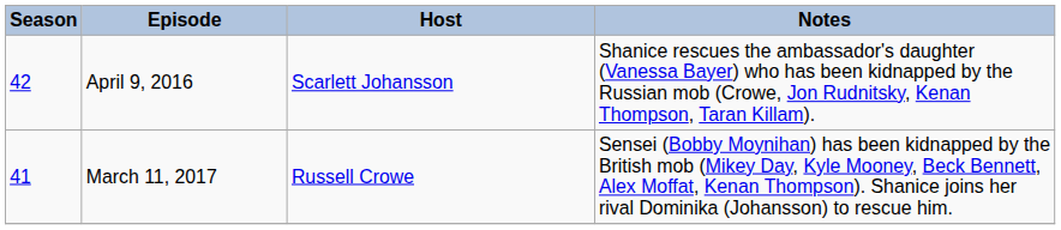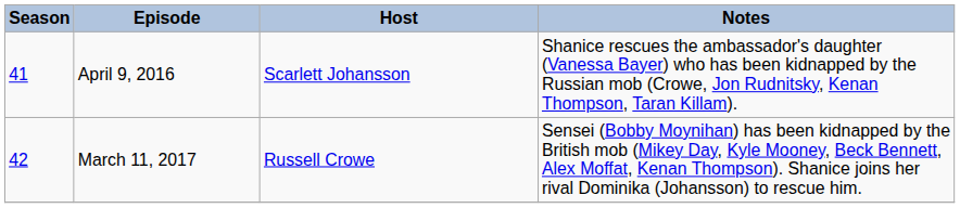April 9, 2016 | Season: 42 -> 41
March 11, 2017 | Season: 41 -> 42
